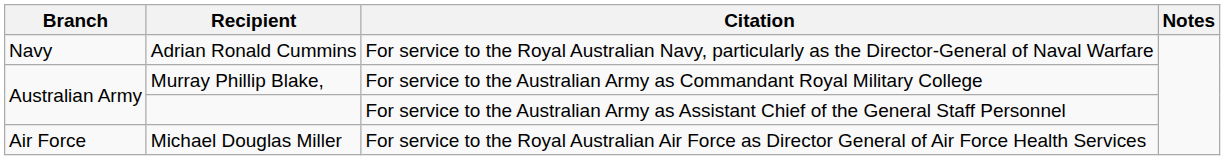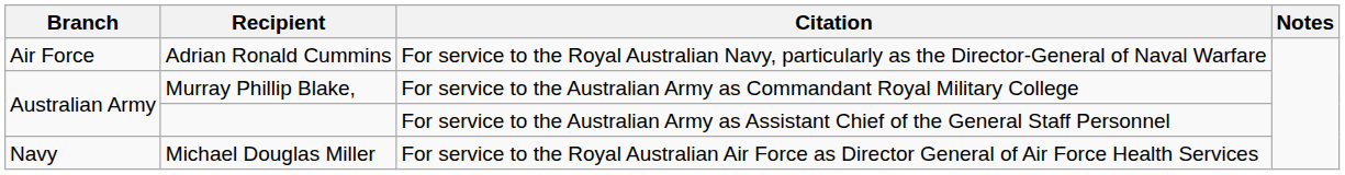Adrian Ronald Cummins | Branch: Navy -> Air Force
Michael Douglas Miller | Branch: Air Force -> Navy
